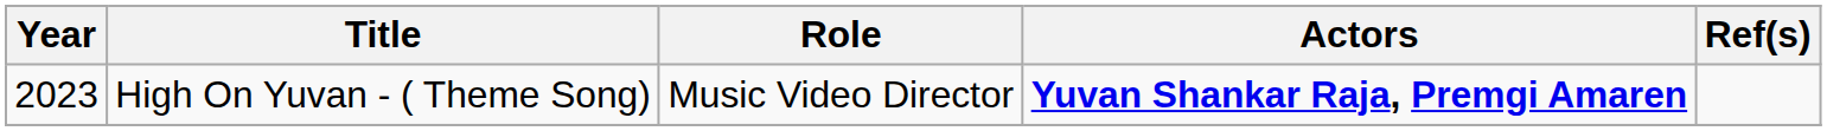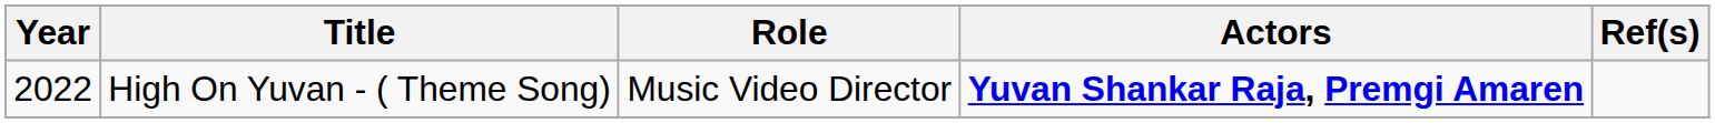High On Yuvan - ( Theme Song) | Year: 2023 -> 2022
